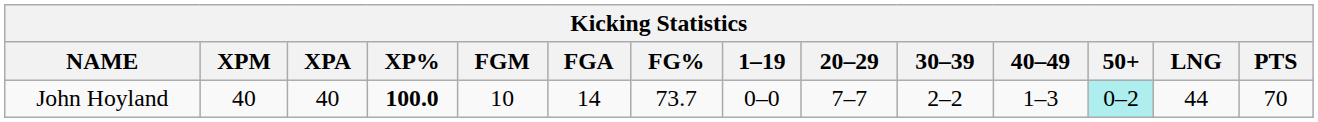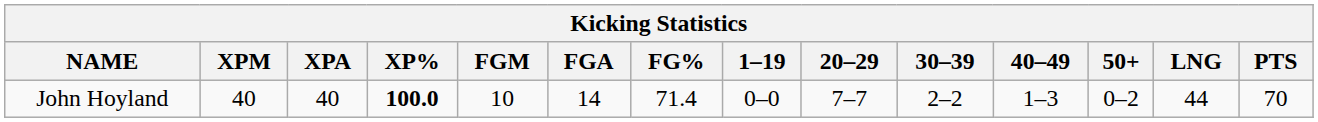John Hoyland | FG%: 73.7 -> 71.4
John Hoyland | 50+: paleturquoise background -> no background
